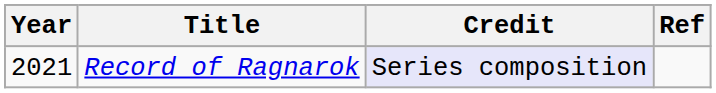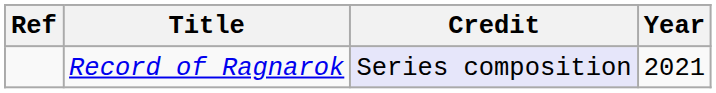columns swapped: Year <-> Ref
